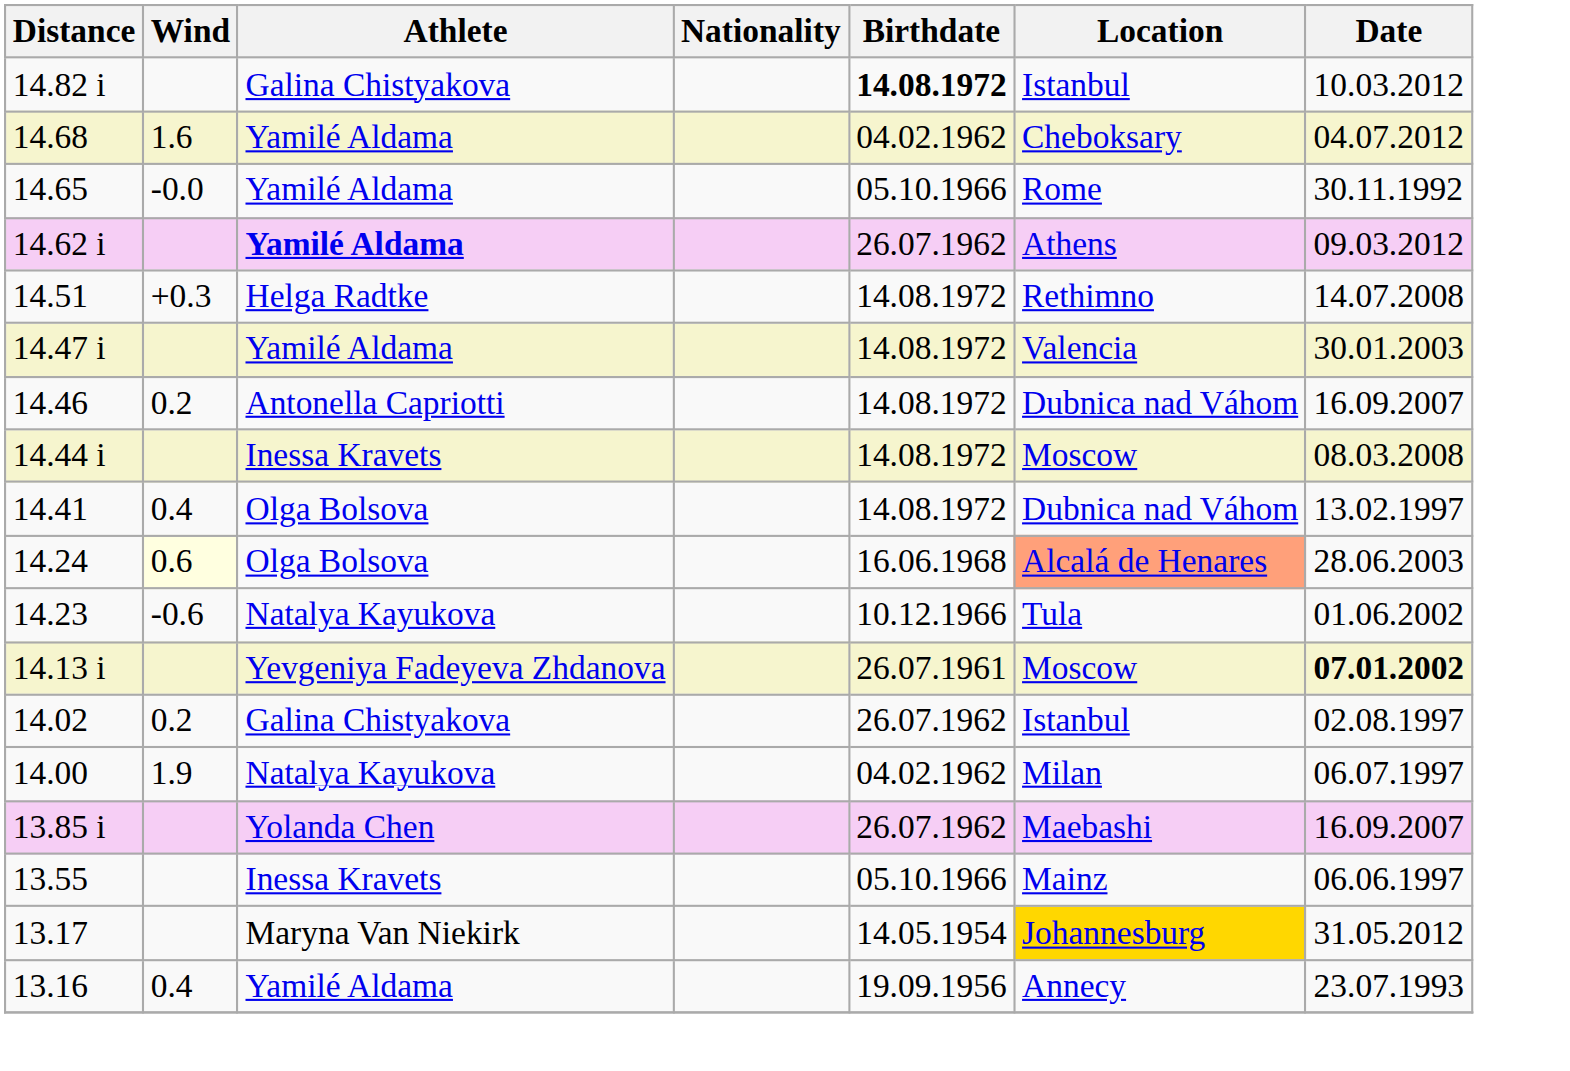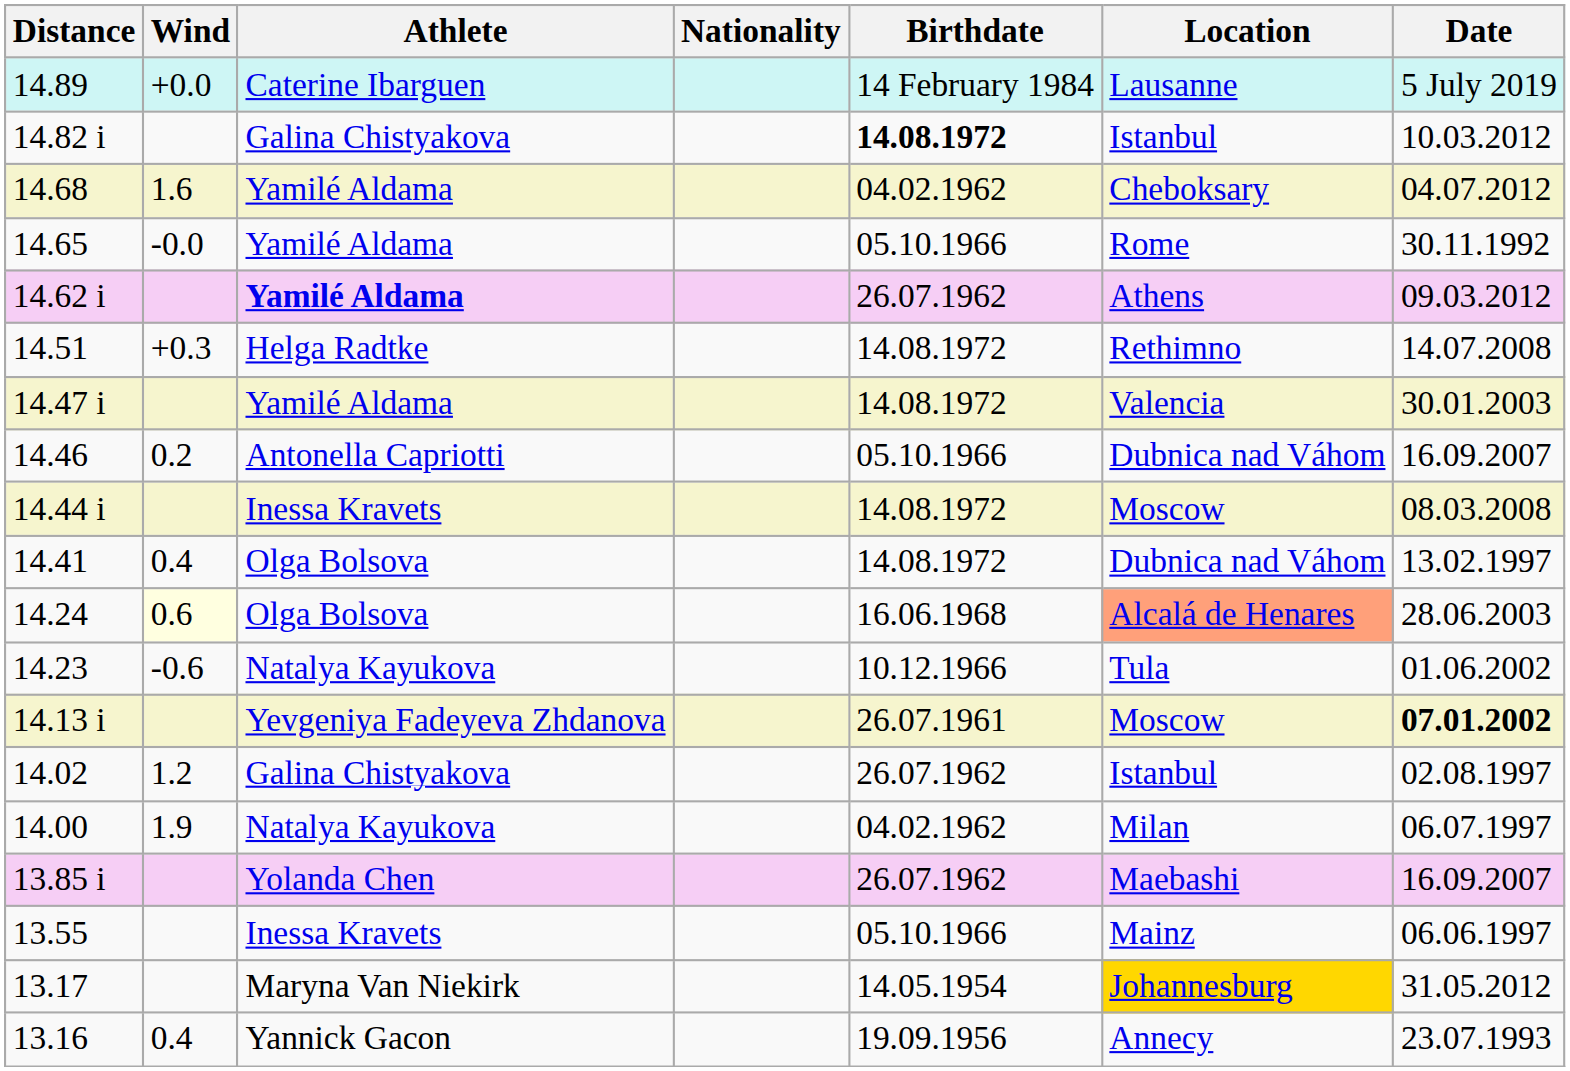+ row: 14.89 | +0.0 | Caterine Ibarguen | 14 February 1984 | Lausanne | 5 July 2019
14.46 | Birthdate: 14.08.1972 -> 05.10.1966
14.02 | Wind: 0.2 -> 1.2
13.16 | Athlete: Yamilé Aldama -> Yannick Gacon
